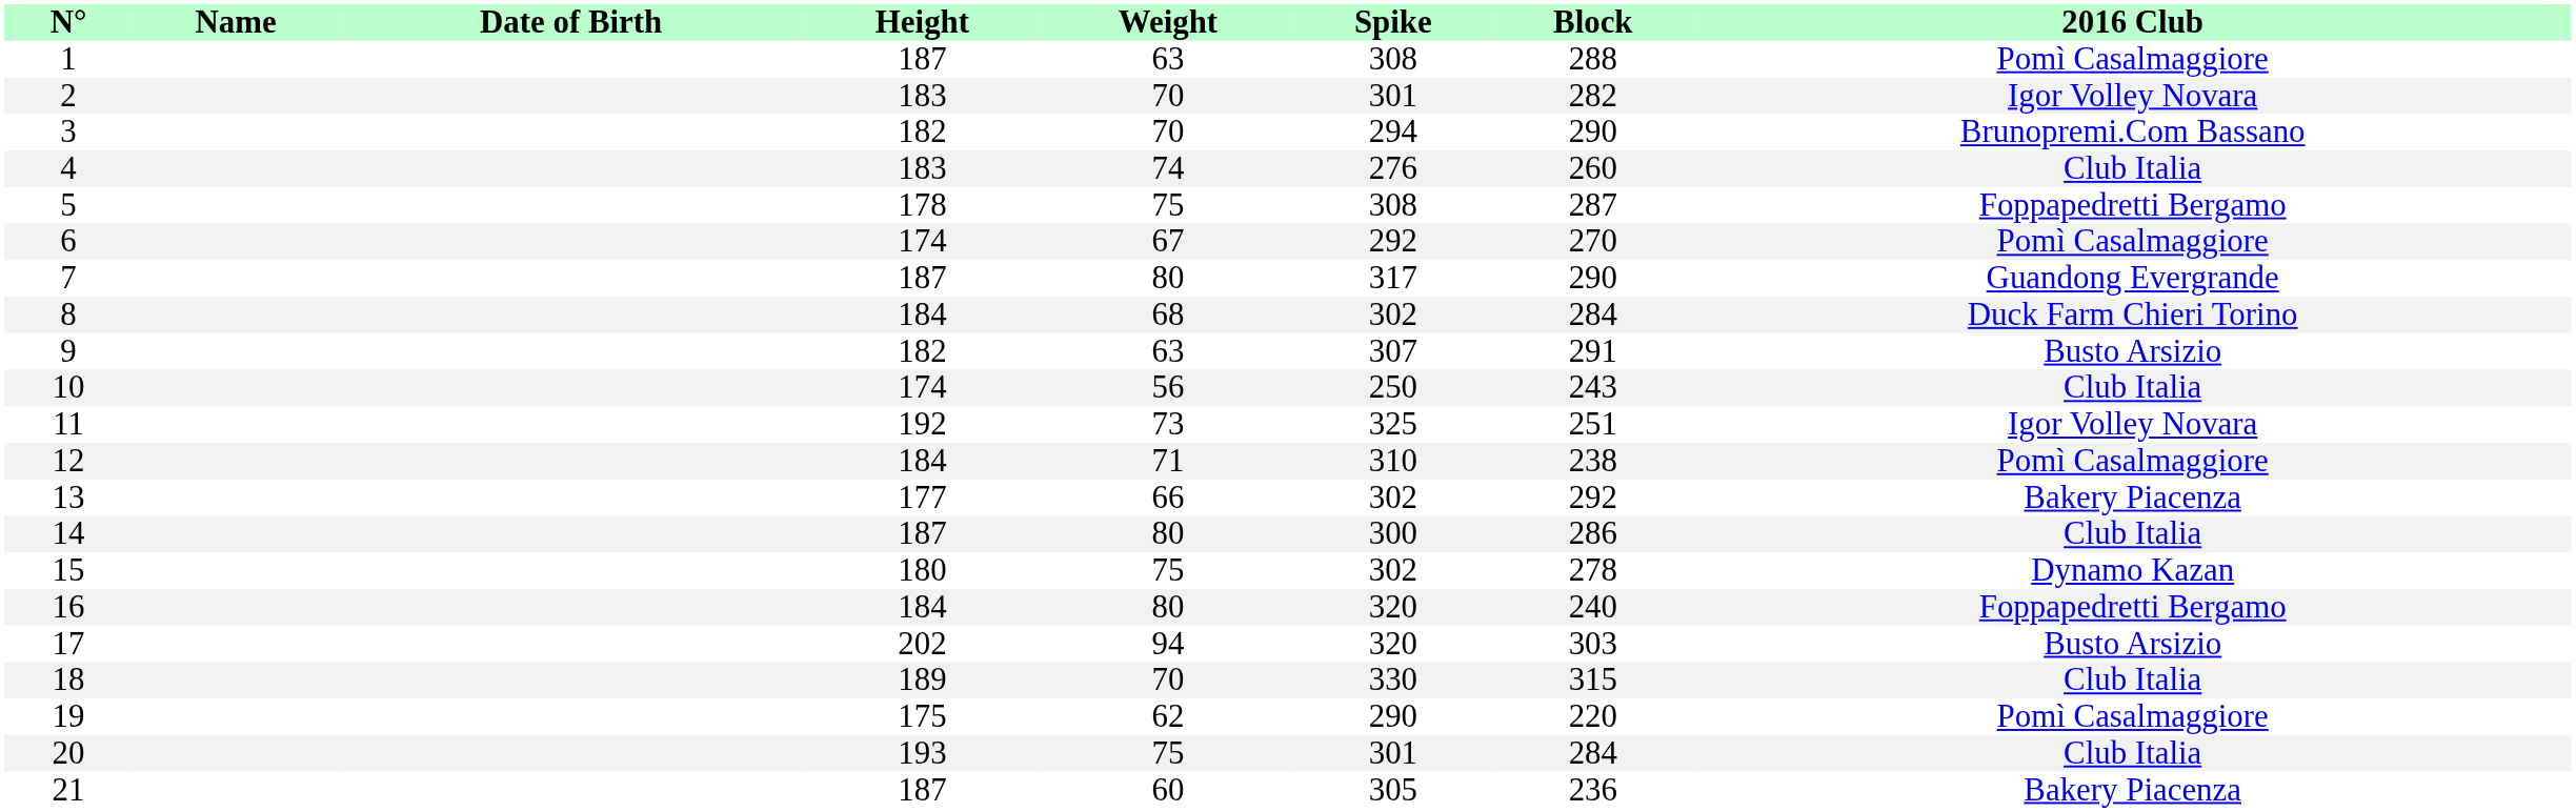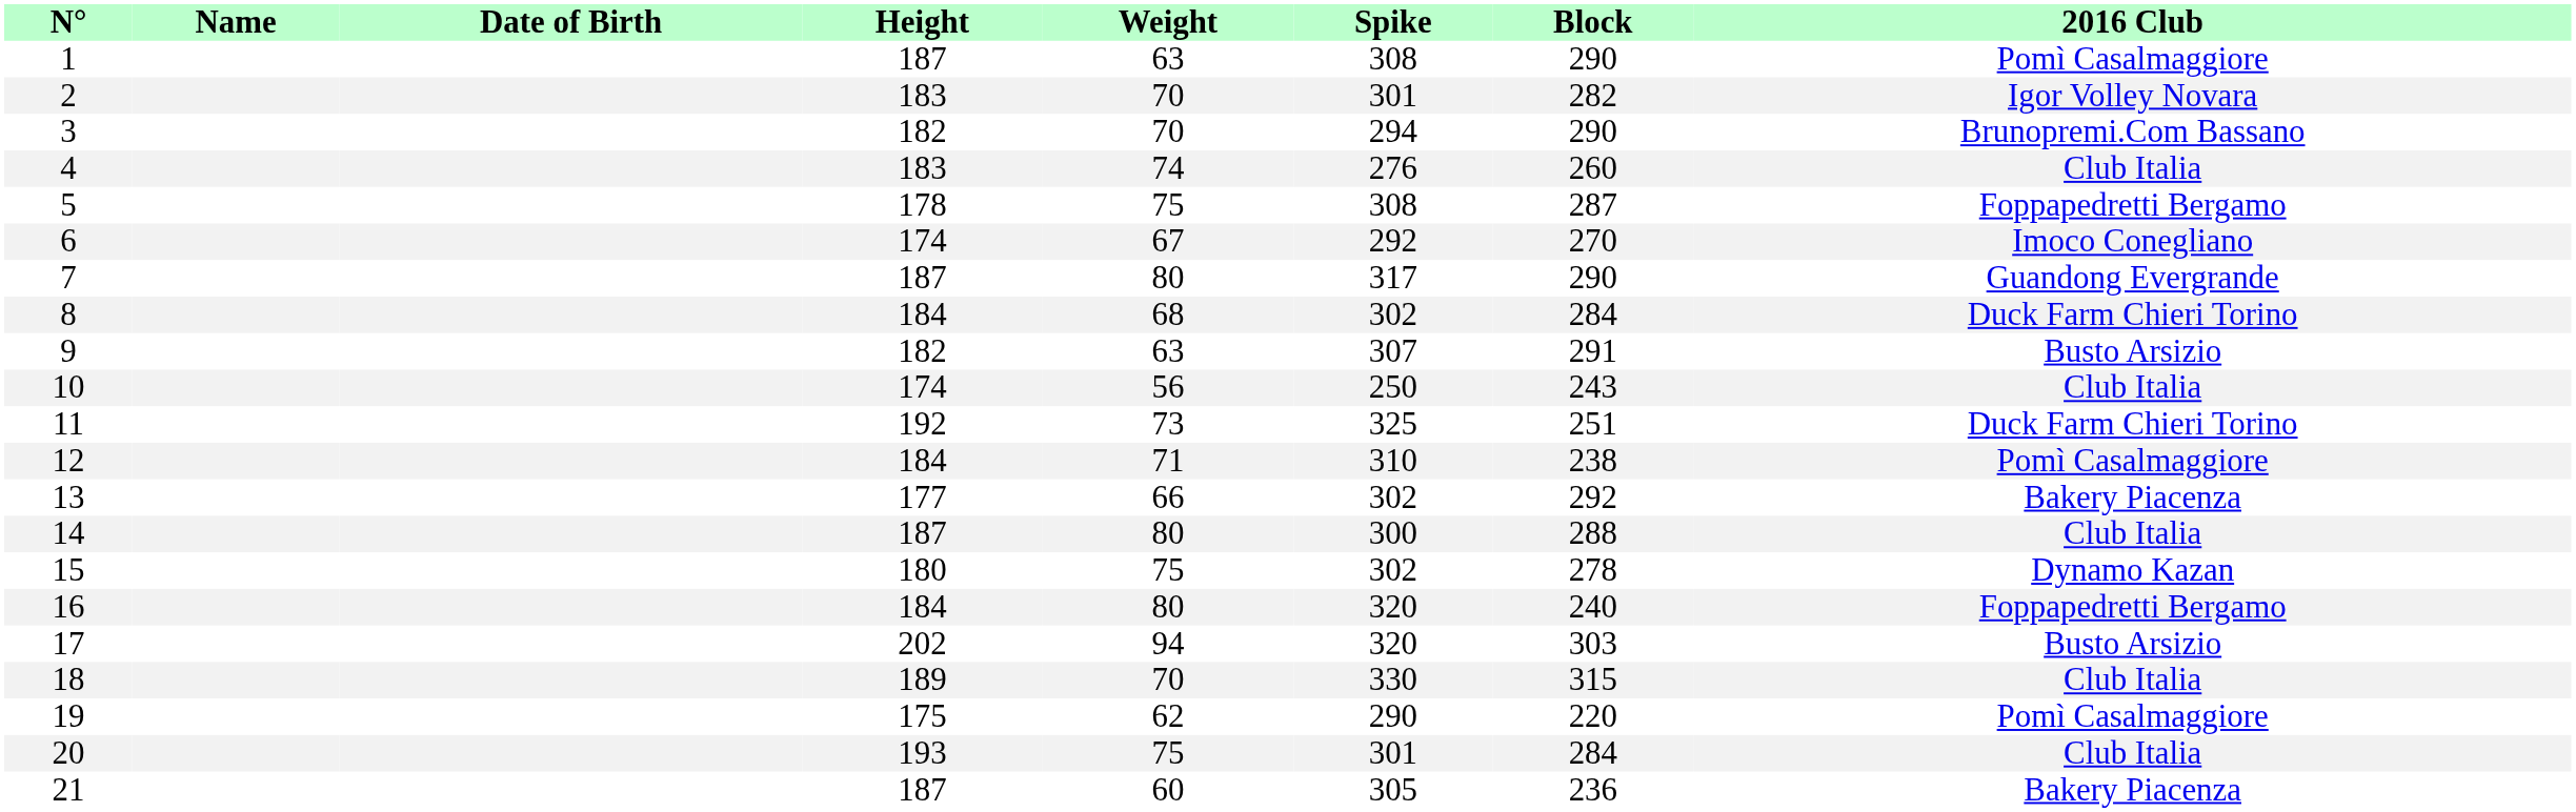1 | Block: 288 -> 290
6 | 2016 Club: Pomì Casalmaggiore -> Imoco Conegliano
11 | 2016 Club: Igor Volley Novara -> Duck Farm Chieri Torino
14 | Block: 286 -> 288
